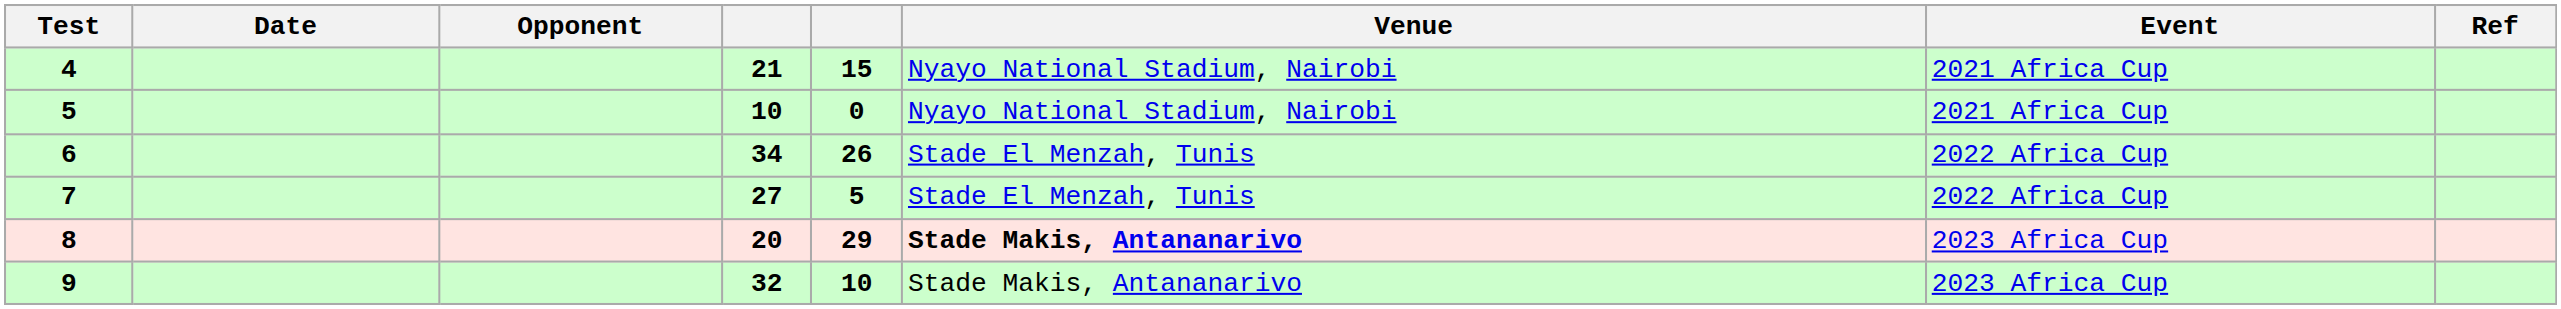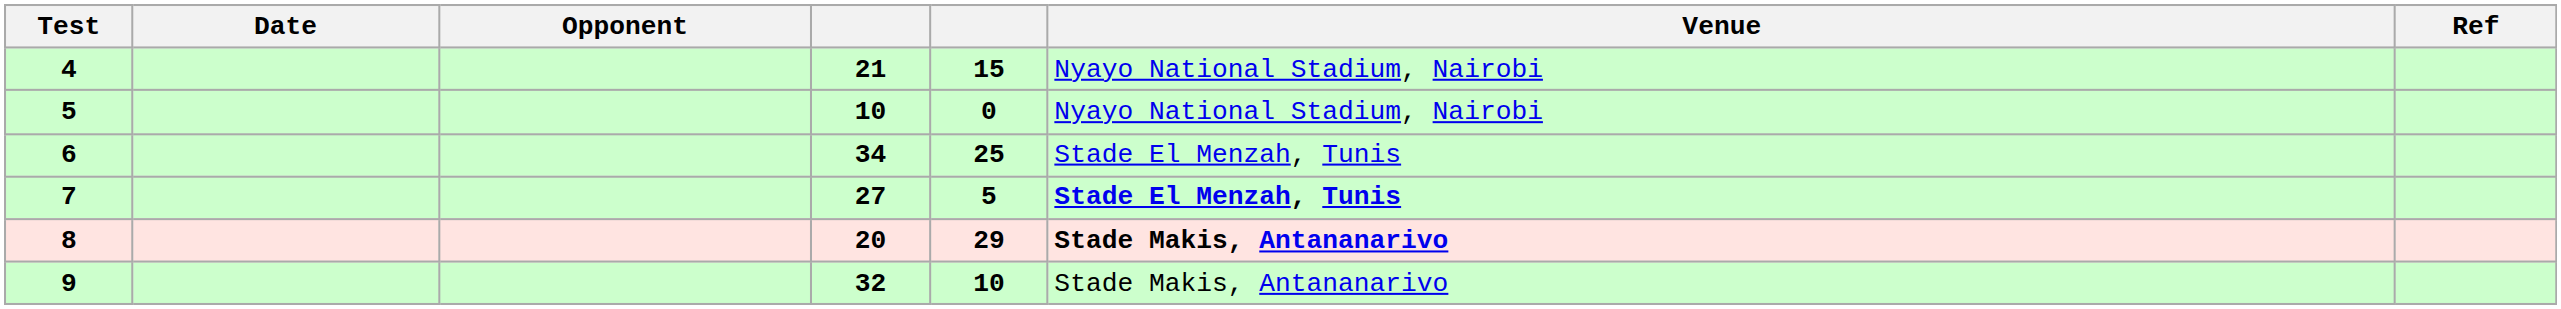- column: Event | 2021 Africa Cup | 2021 Africa Cup | 2022 Africa Cup | 2022 Africa Cup | 2023 Africa Cup | 2023 Africa Cup
6 | column 5: 26 -> 25
7 | Venue: normal -> bold
